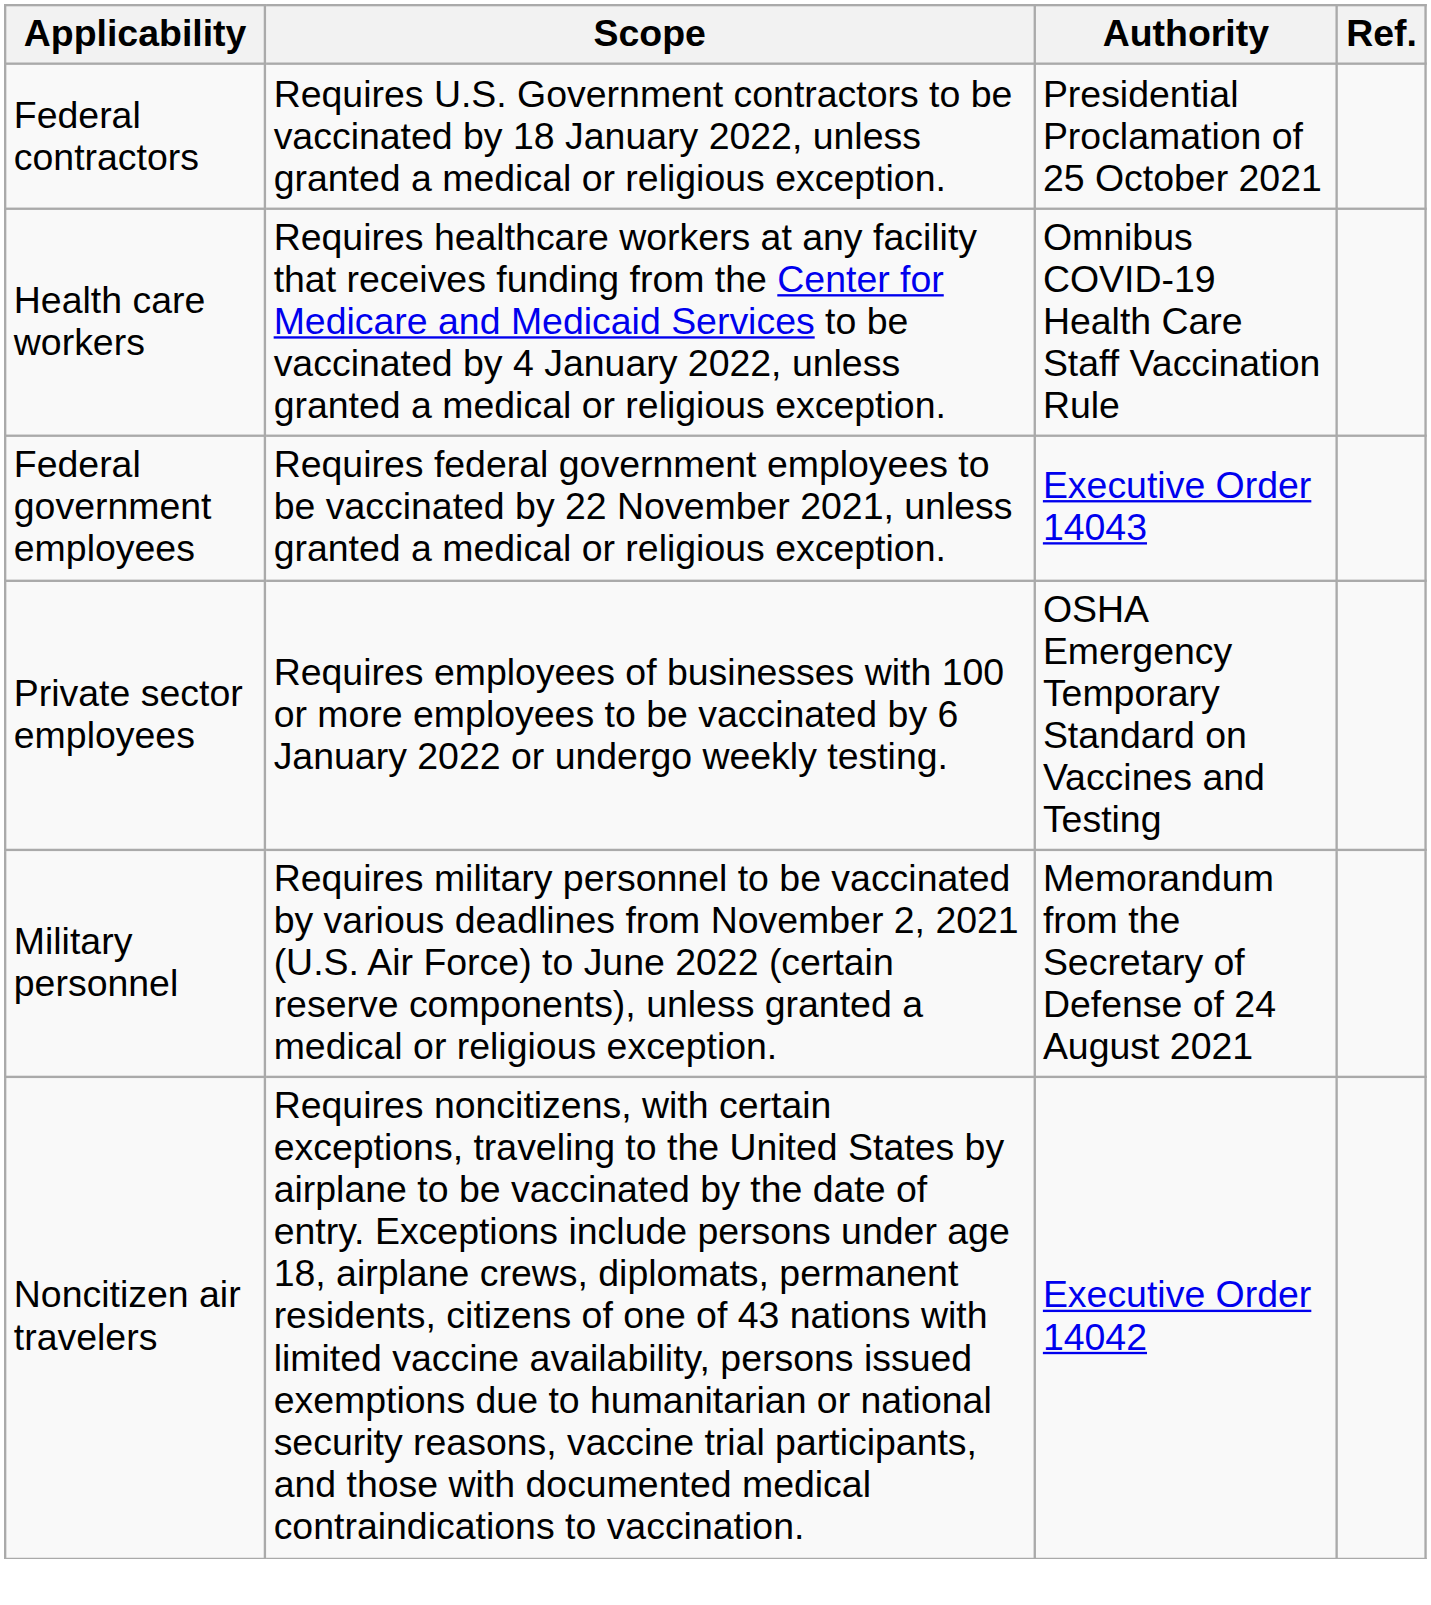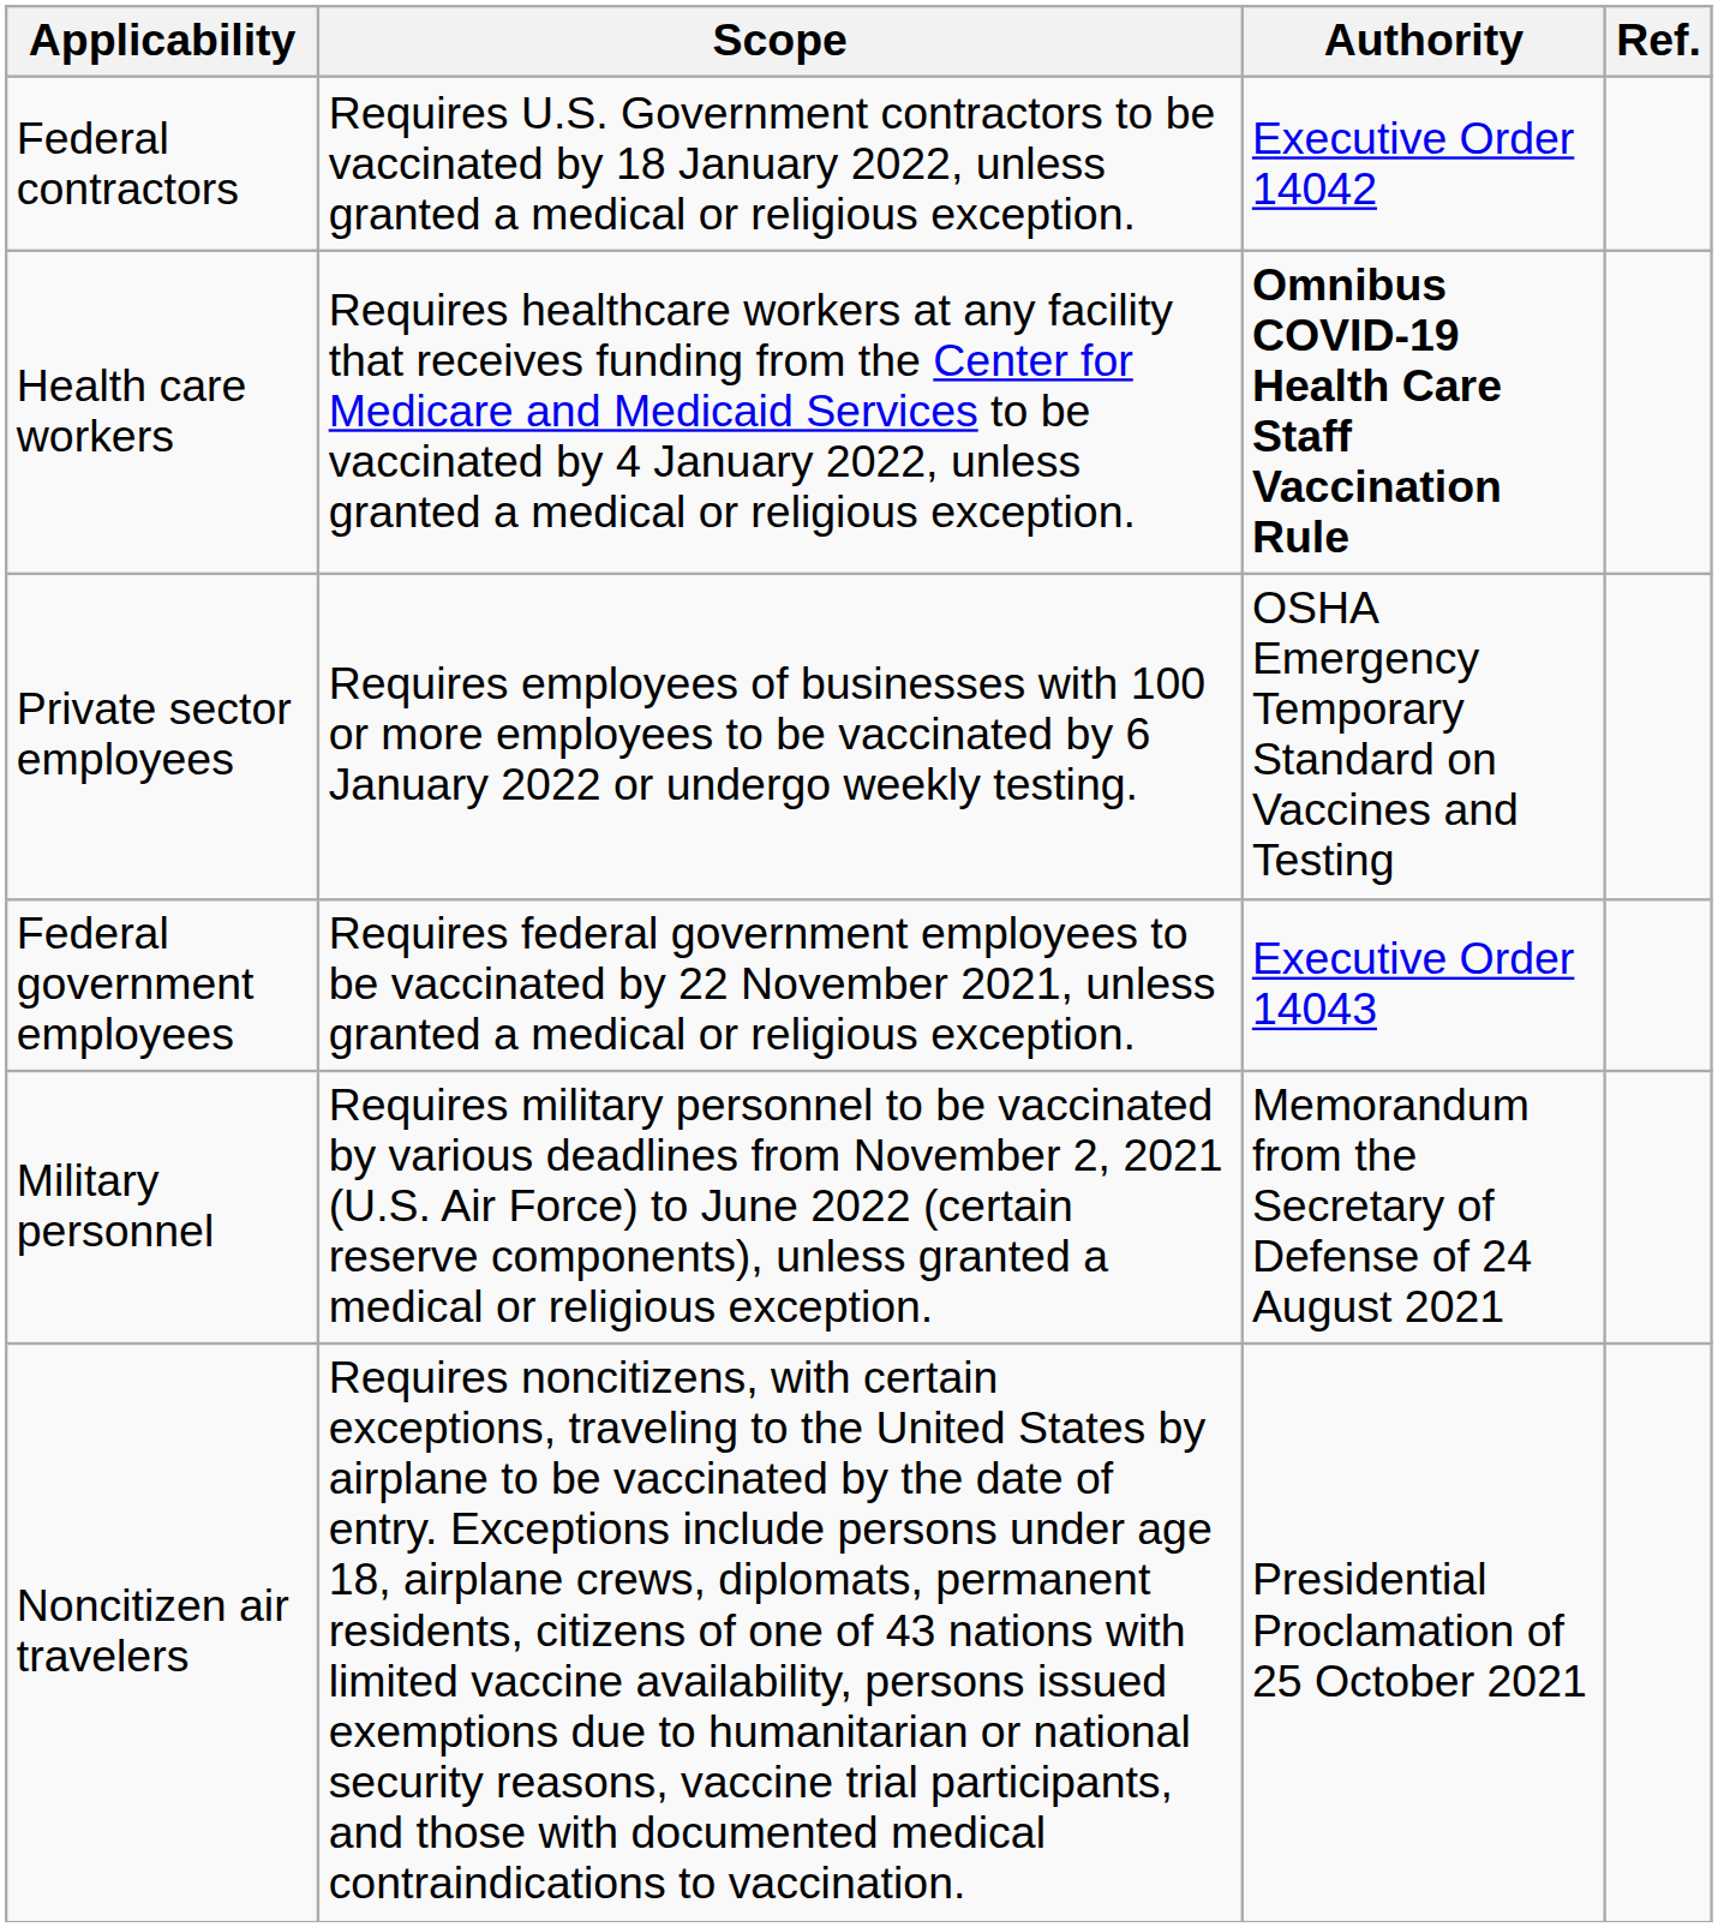Federal contractors | Authority: Presidential Proclamation of 25 October 2021 -> Executive Order 14042
Health care workers | Authority: normal -> bold
rows swapped: Private sector employees <-> Federal government employees
Noncitizen air travelers | Authority: Executive Order 14042 -> Presidential Proclamation of 25 October 2021
